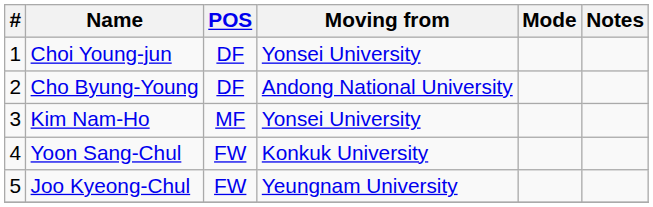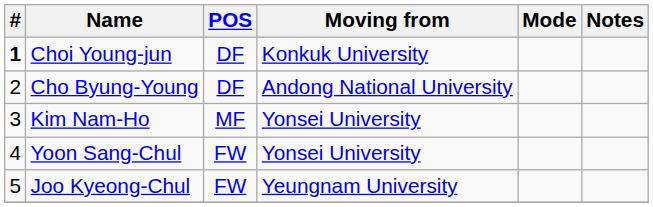Choi Young-jun | #: normal -> bold
Choi Young-jun | Moving from: Yonsei University -> Konkuk University
Yoon Sang-Chul | Moving from: Konkuk University -> Yonsei University
